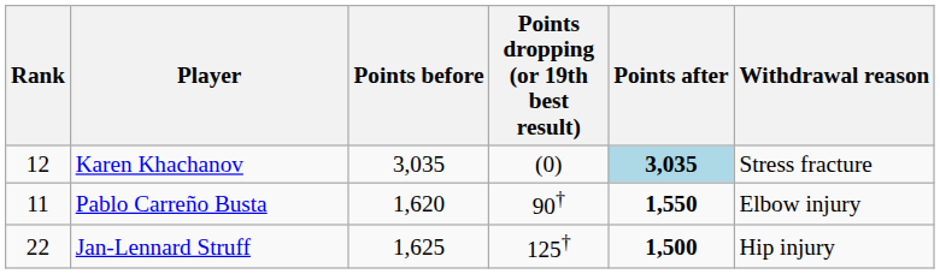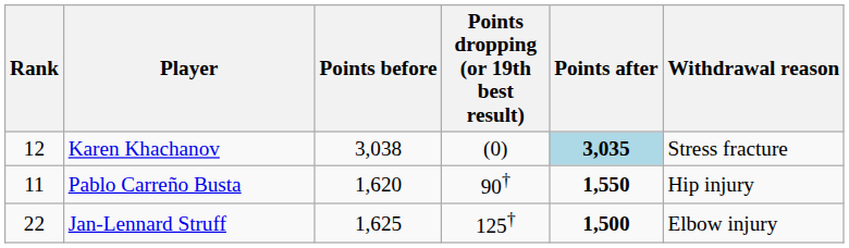Karen Khachanov | Points before: 3,035 -> 3,038
Pablo Carreño Busta | Withdrawal reason: Elbow injury -> Hip injury
Jan-Lennard Struff | Withdrawal reason: Hip injury -> Elbow injury
